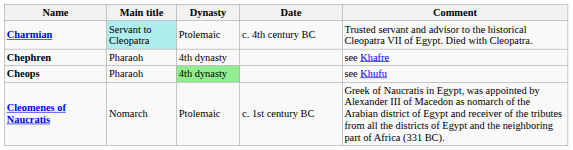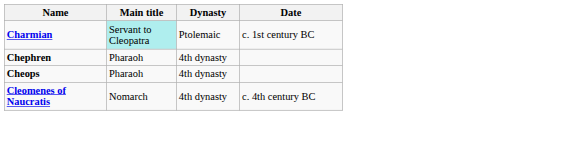- column: Comment | Trusted servant and advisor to the historical Cleopatra VII of Egypt. Died with Cleopatra. | see Khafre | see Khufu | Greek of Naucratis in Egypt, was appointed by Alexander III of Macedon as nomarch of the Arabian district of Egypt and receiver of the tributes from all the districts of Egypt and the neighboring part of Africa (331 BC).
Charmian | Date: c. 4th century BC -> c. 1st century BC
Cheops | Dynasty: lightgreen background -> no background
Cleomenes of Naucratis | Dynasty: Ptolemaic -> 4th dynasty
Cleomenes of Naucratis | Date: c. 1st century BC -> c. 4th century BC
